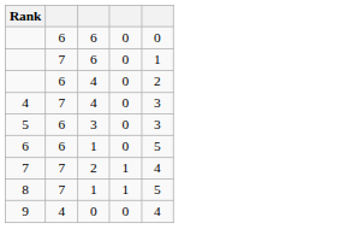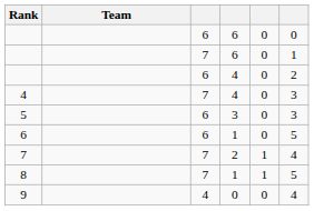+ column: Team
